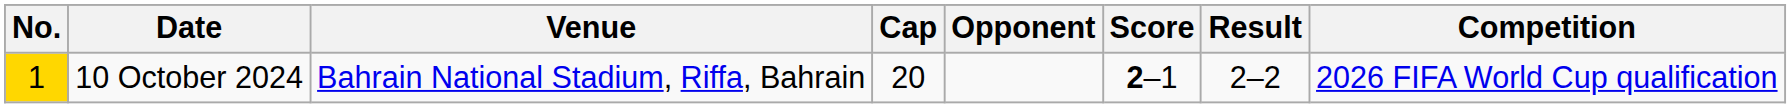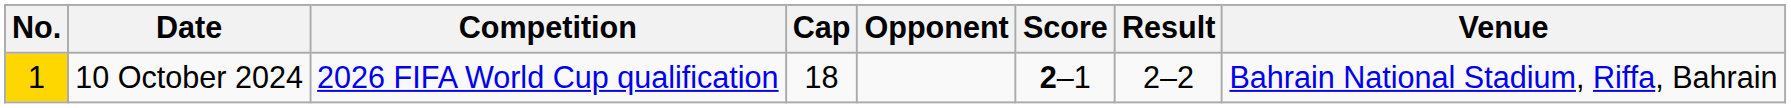columns swapped: Venue <-> Competition
10 October 2024 | Cap: 20 -> 18
